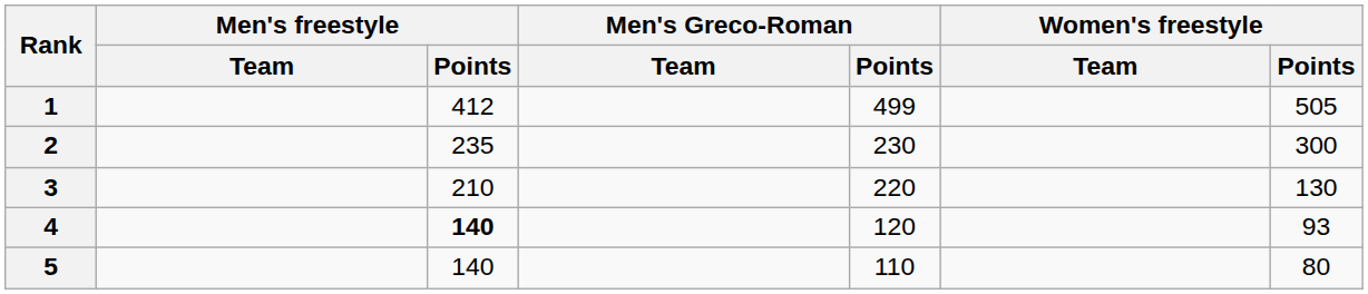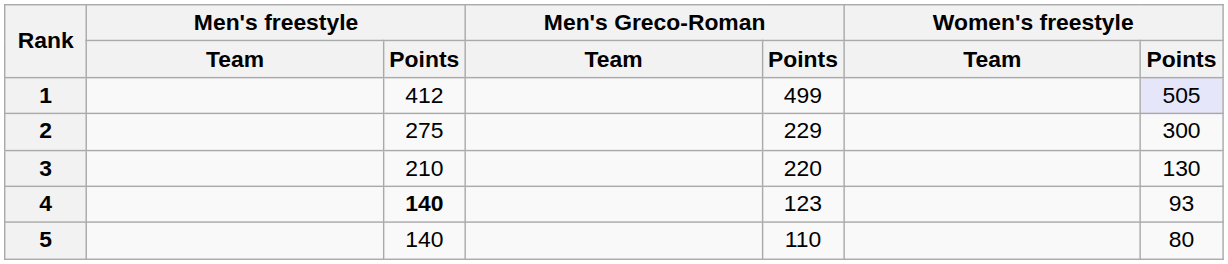1 | Women's freestyle / Points: no background -> lavender background
2 | Men's freestyle / Points: 235 -> 275
2 | Men's Greco-Roman / Points: 230 -> 229
4 | Men's Greco-Roman / Points: 120 -> 123
